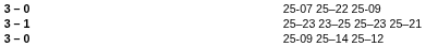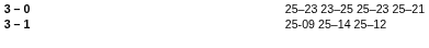- row: 3 – 0 | 25-07 25–22 25-09
25–23 23–25 25–23 25–21 | column 2: 3 – 1 -> 3 – 0
25-09 25–14 25–12 | column 2: 3 – 0 -> 3 – 1
